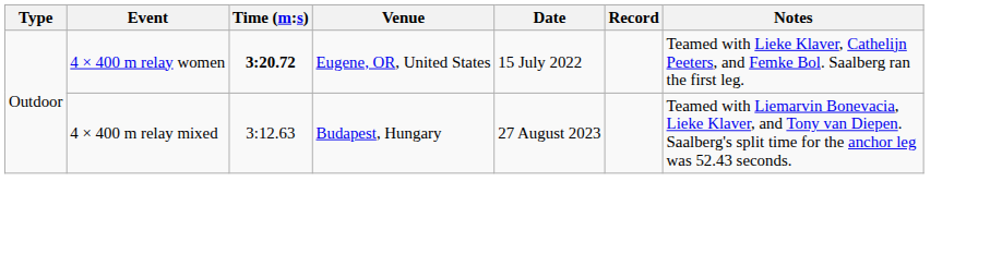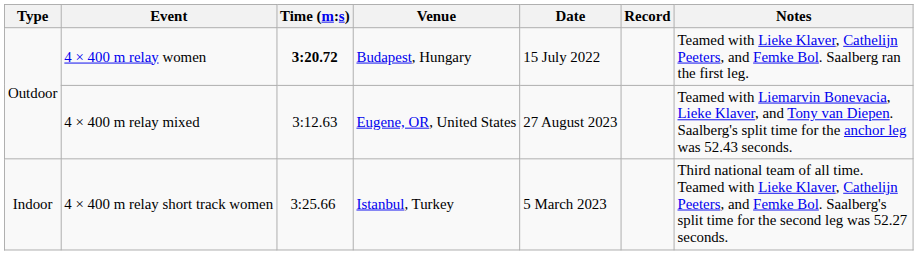4 × 400 m relay women | Venue: Eugene, OR, United States -> Budapest, Hungary
4 × 400 m relay mixed | Venue: Budapest, Hungary -> Eugene, OR, United States
+ row: Indoor | 4 × 400 m relay short track women | 3:25.66 | Istanbul, Turkey | 5 March 2023 | Third national team of all time. Teamed with Lieke Klaver, Cathelijn Peeters, and Femke Bol. Saalberg's split time for the second leg was 52.27 seconds.
